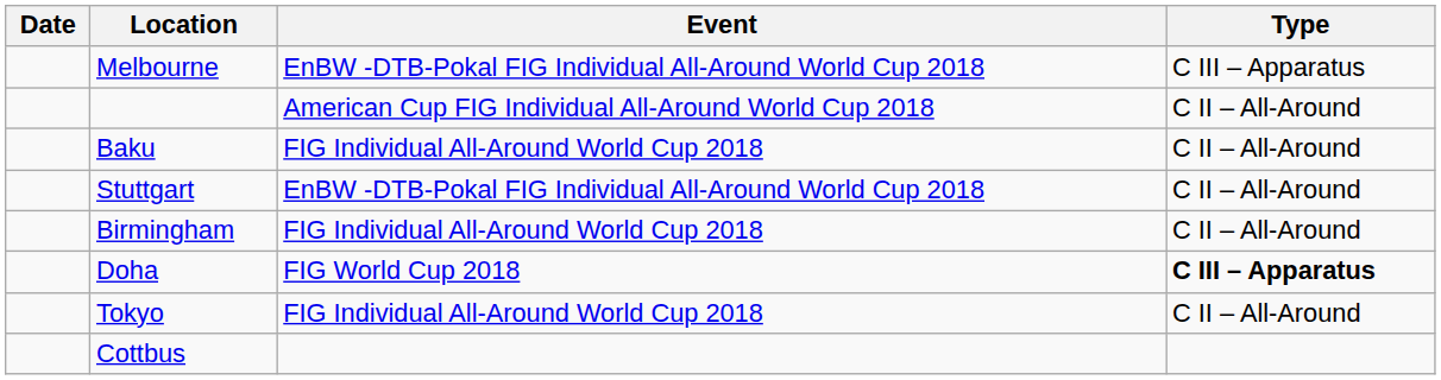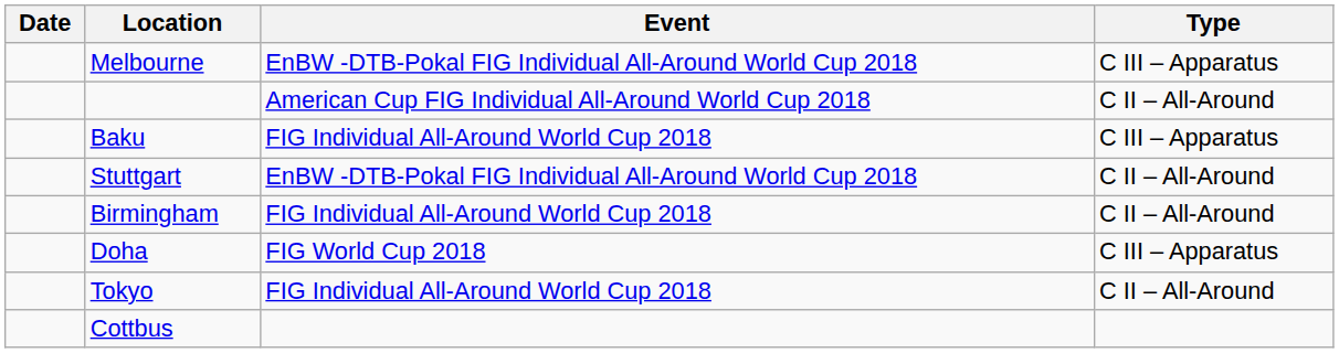Baku | Type: C II – All-Around -> C III – Apparatus
Doha | Type: bold -> normal
